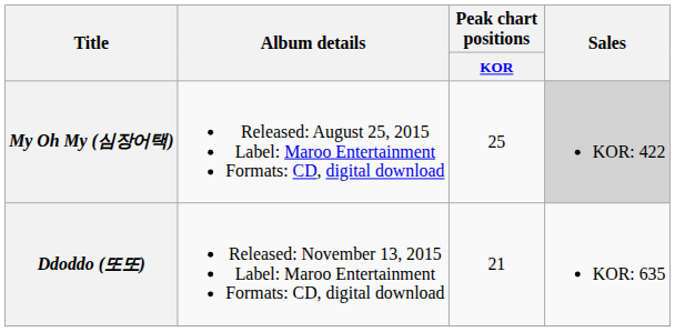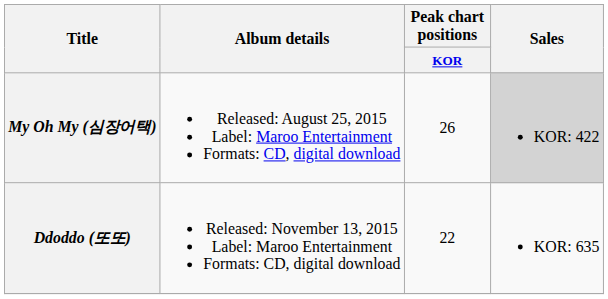My Oh My (심장어택) | Peak chart positions / KOR: 25 -> 26
Ddoddo (또또) | Peak chart positions / KOR: 21 -> 22
